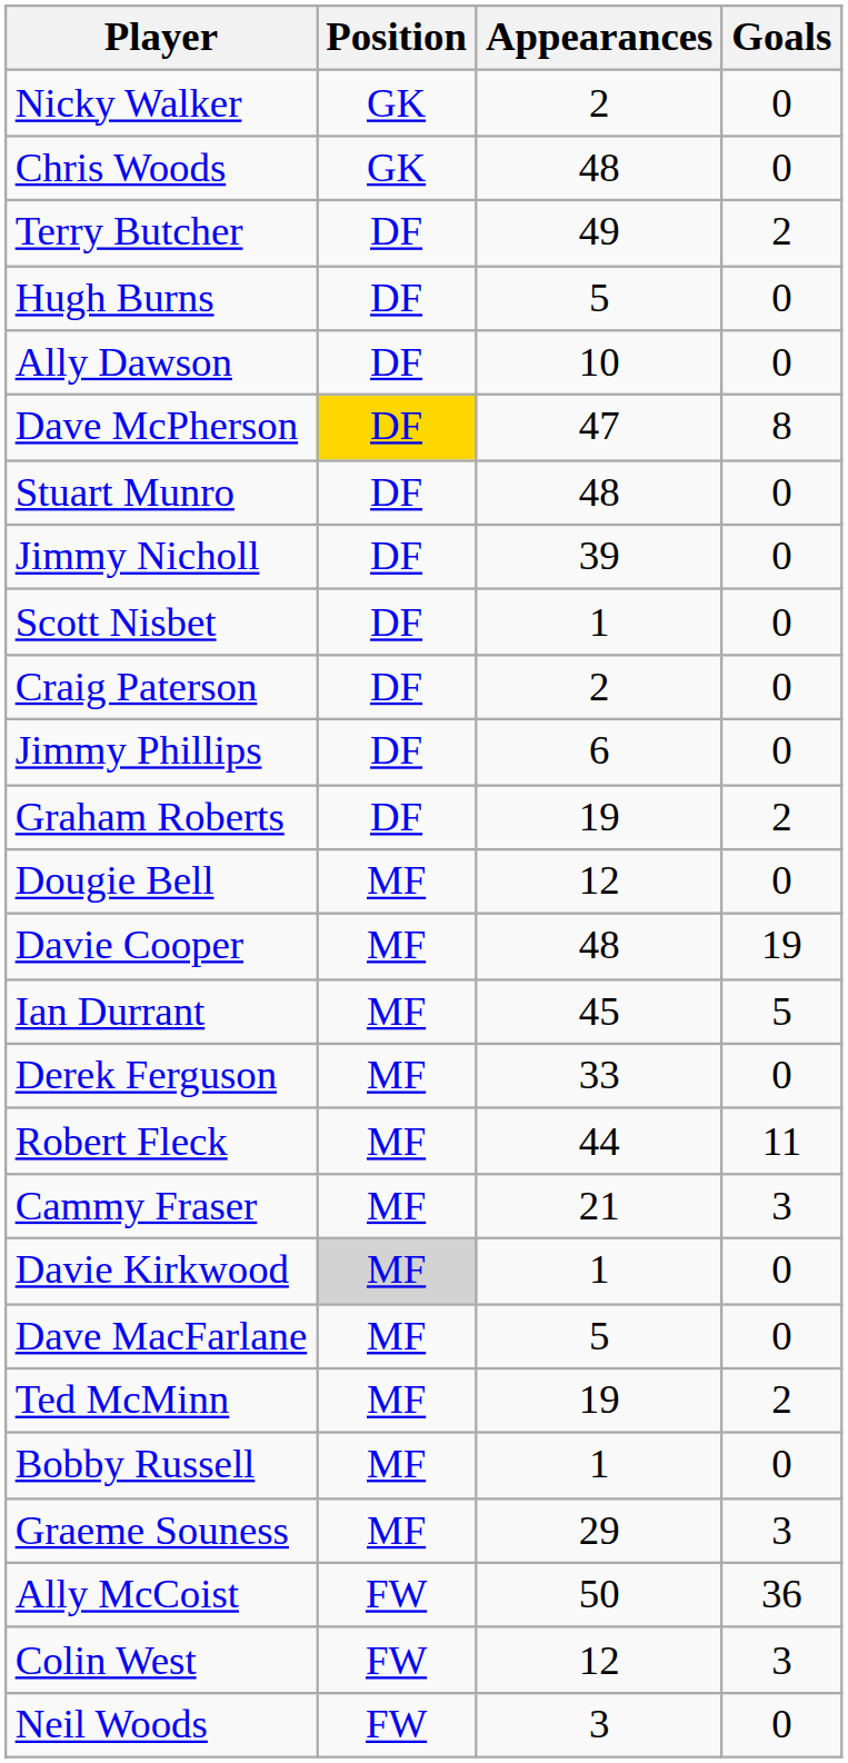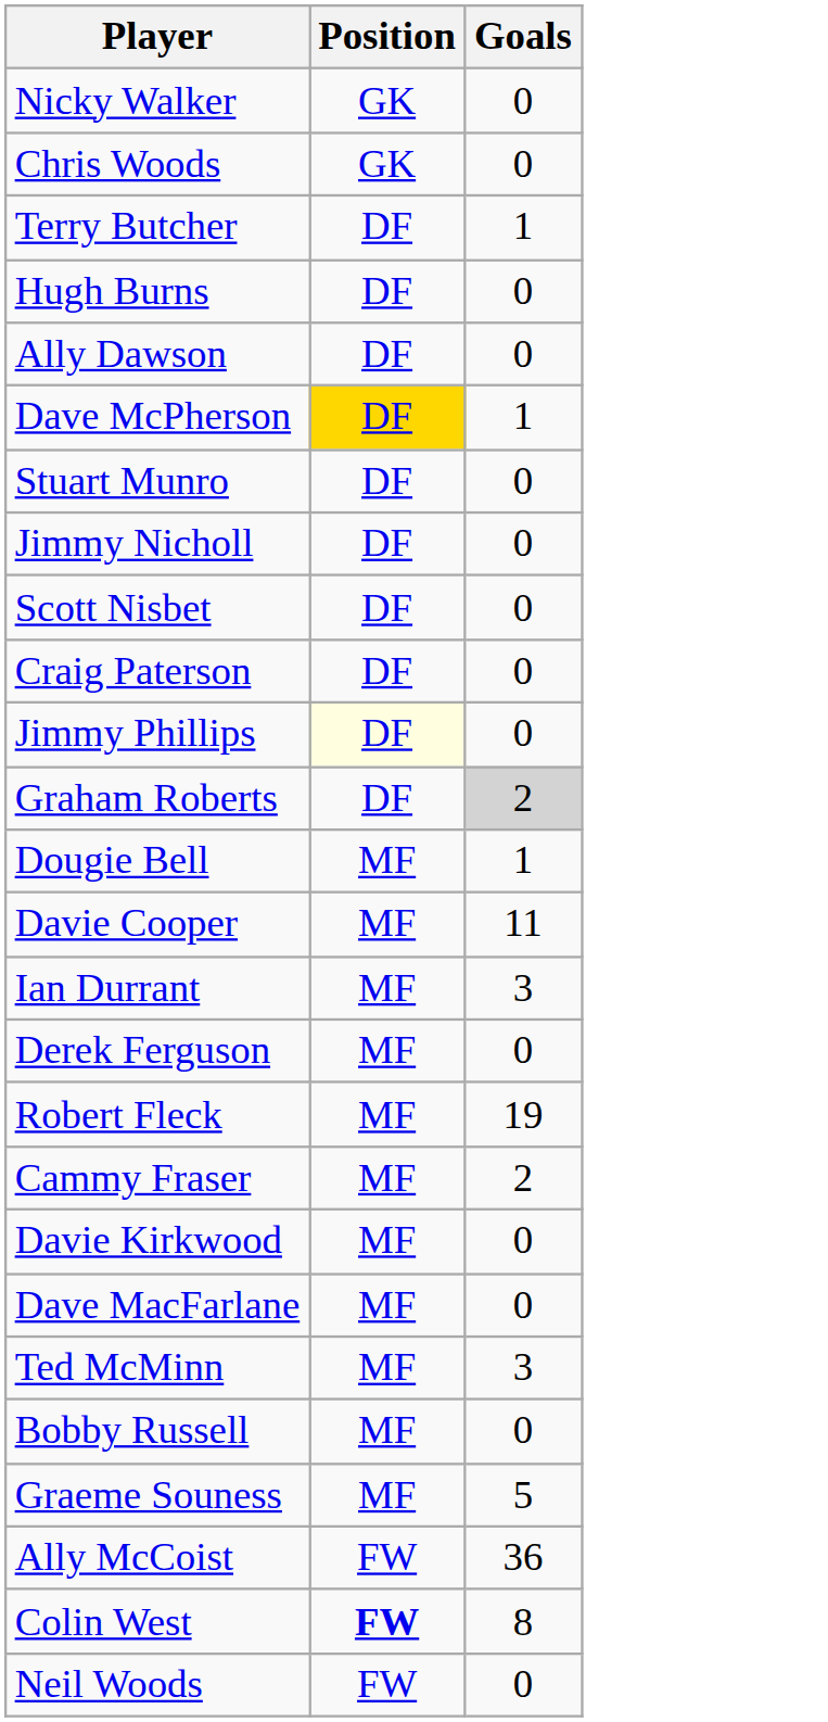- column: Appearances | 2 | 48 | 49 | 5 | 10 | 47 | 48 | 39 | 1 | 2 | 6 | 19 | 12 | 48 | 45 | 33 | 44 | 21 | 1 | 5 | 19 | 1 | 29 | 50 | 12 | 3
Terry Butcher | Goals: 2 -> 1
Dave McPherson | Goals: 8 -> 1
Jimmy Phillips | Position: no background -> lightyellow background
Graham Roberts | Goals: no background -> lightgrey background
Dougie Bell | Goals: 0 -> 1
Davie Cooper | Goals: 19 -> 11
Ian Durrant | Goals: 5 -> 3
Robert Fleck | Goals: 11 -> 19
Cammy Fraser | Goals: 3 -> 2
Davie Kirkwood | Position: lightgrey background -> no background
Ted McMinn | Goals: 2 -> 3
Graeme Souness | Goals: 3 -> 5
Colin West | Position: normal -> bold
Colin West | Goals: 3 -> 8
